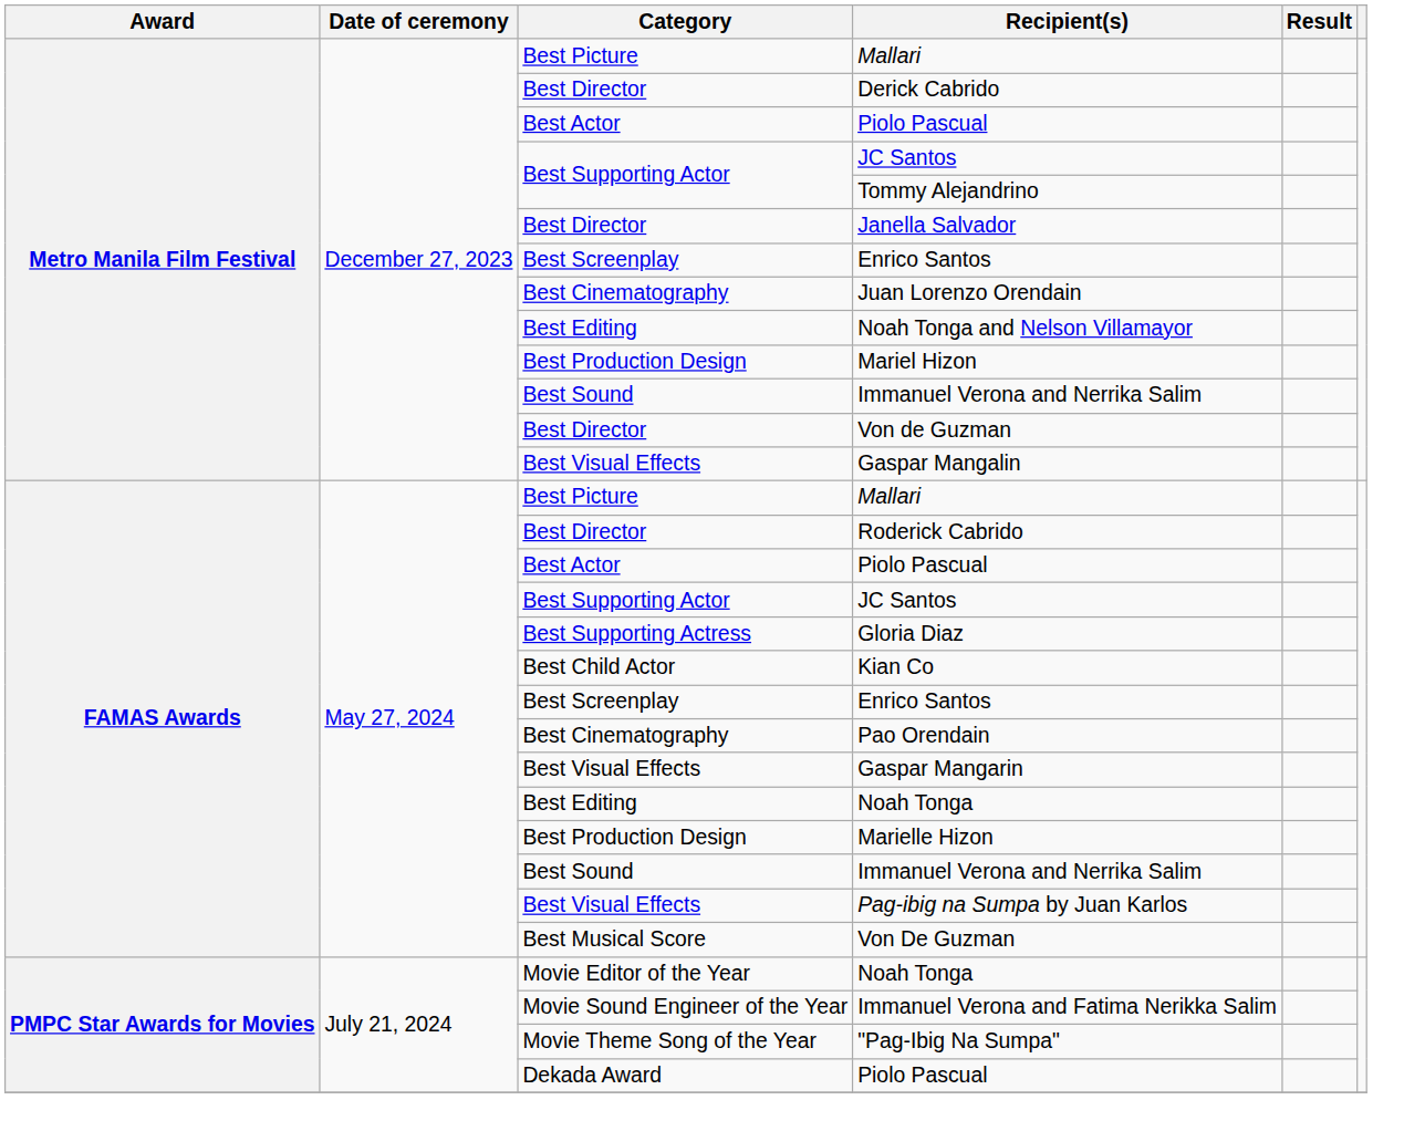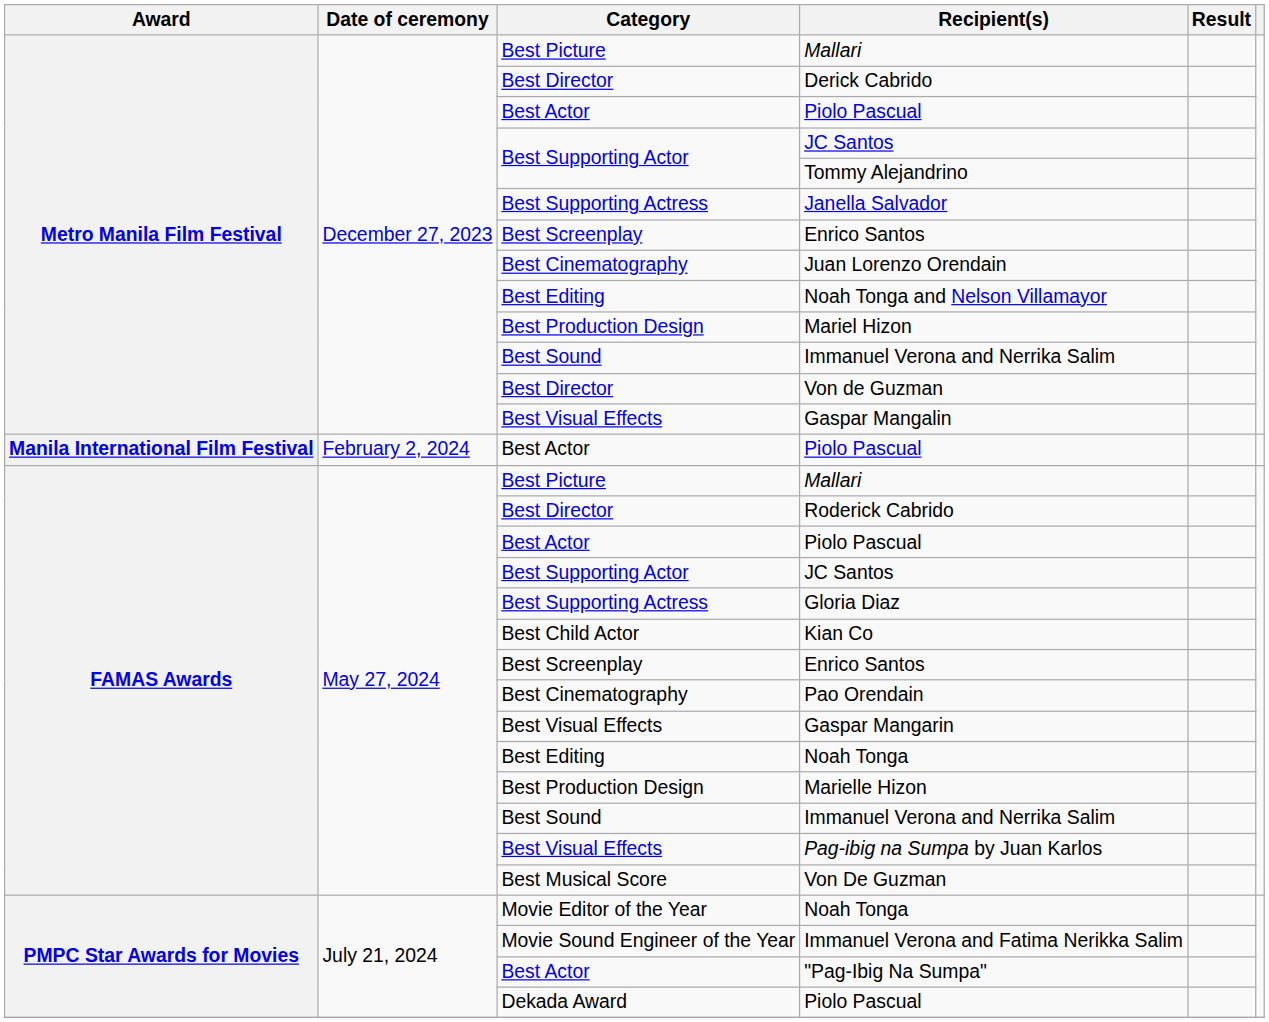Janella Salvador | Category: Best Director -> Best Supporting Actress
+ row: Manila International Film Festival | February 2, 2024 | Best Actor | Piolo Pascual
"Pag-Ibig Na Sumpa" | Category: Movie Theme Song of the Year -> Best Actor
